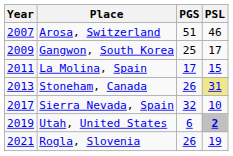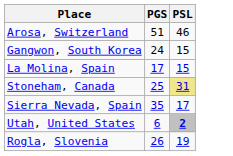- column: Year | 2007 | 2009 | 2011 | 2013 | 2017 | 2019 | 2021
Gangwon, South Korea | PGS: 25 -> 24
Gangwon, South Korea | PSL: 17 -> 15
Stoneham, Canada | PGS: 26 -> 25
Sierra Nevada, Spain | PGS: 32 -> 35
Sierra Nevada, Spain | PSL: 10 -> 17
